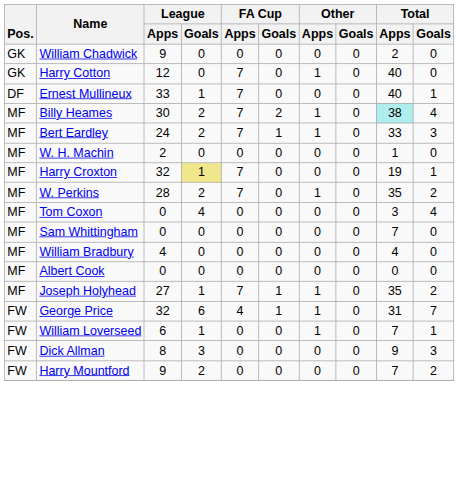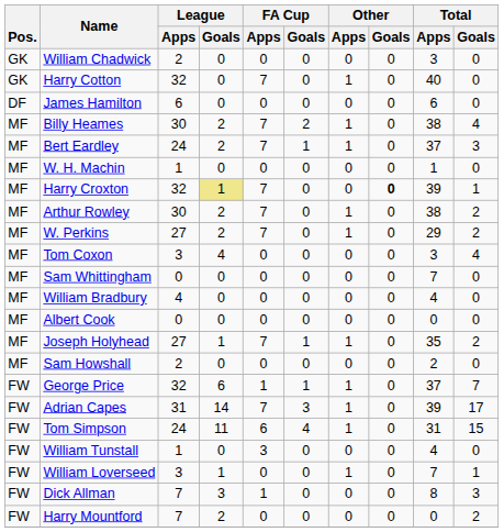William Chadwick | League / Apps: 9 -> 2
William Chadwick | Total / Apps: 2 -> 3
Harry Cotton | League / Apps: 12 -> 32
- row: DF | Ernest Mullineux | 33 | 1 | 7 | 0 | 0 | 0 | 40 | 1
+ row: DF | James Hamilton | 6 | 0 | 0 | 0 | 0 | 0 | 6 | 0
Billy Heames | Total / Apps: paleturquoise background -> no background
Bert Eardley | Total / Apps: 33 -> 37
W. H. Machin | League / Apps: 2 -> 1
Harry Croxton | Other / Goals: normal -> bold
Harry Croxton | Total / Apps: 19 -> 39
+ row: MF | Arthur Rowley | 30 | 2 | 7 | 0 | 1 | 0 | 38 | 2
W. Perkins | League / Apps: 28 -> 27
W. Perkins | Total / Apps: 35 -> 29
Tom Coxon | League / Apps: 0 -> 3
+ row: MF | Sam Howshall | 2 | 0 | 0 | 0 | 0 | 0 | 2 | 0
George Price | FA Cup / Apps: 4 -> 1
George Price | Total / Apps: 31 -> 37
+ row: FW | Adrian Capes | 31 | 14 | 7 | 3 | 1 | 0 | 39 | 17
+ row: FW | Tom Simpson | 24 | 11 | 6 | 4 | 1 | 0 | 31 | 15
+ row: FW | William Tunstall | 1 | 0 | 3 | 0 | 0 | 0 | 4 | 0
William Loverseed | League / Apps: 6 -> 3
Dick Allman | League / Apps: 8 -> 7
Dick Allman | FA Cup / Apps: 0 -> 1
Dick Allman | Total / Apps: 9 -> 8
Harry Mountford | League / Apps: 9 -> 7
Harry Mountford | Total / Apps: 7 -> 0
